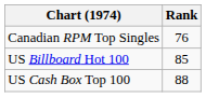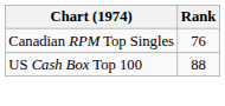- row: US Billboard Hot 100 | 85
